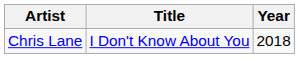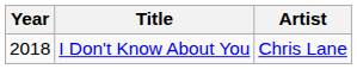columns swapped: Year <-> Artist
